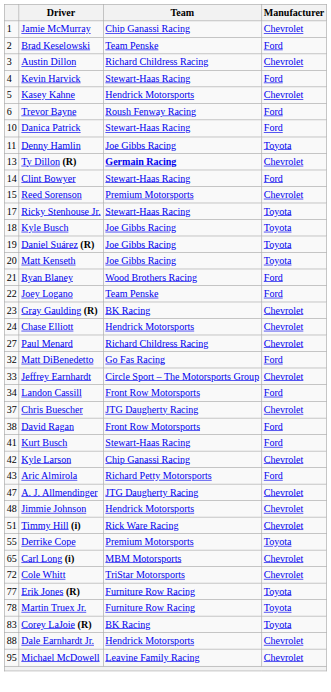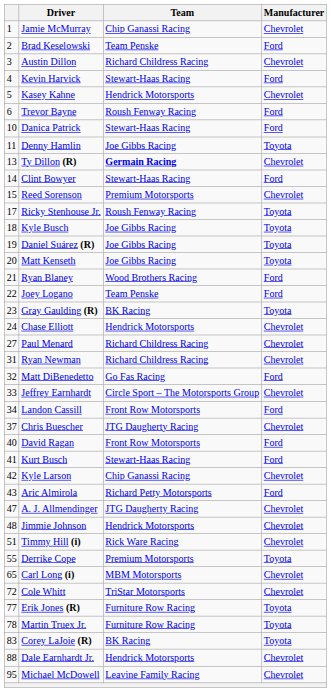Ricky Stenhouse Jr. | Team: Stewart-Haas Racing -> Roush Fenway Racing
Gray Gaulding (R) | Manufacturer: Chevrolet -> Toyota
+ row: 31 | Ryan Newman | Richard Childress Racing | Chevrolet
David Ragan | column 1: 38 -> 40
